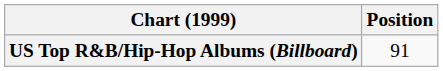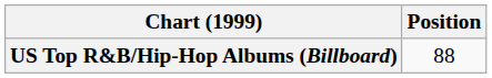US Top R&B/Hip-Hop Albums (Billboard) | Position: 91 -> 88
